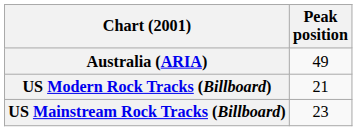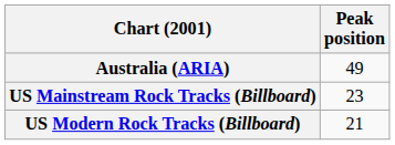rows swapped: US Modern Rock Tracks (Billboard) <-> US Mainstream Rock Tracks (Billboard)
